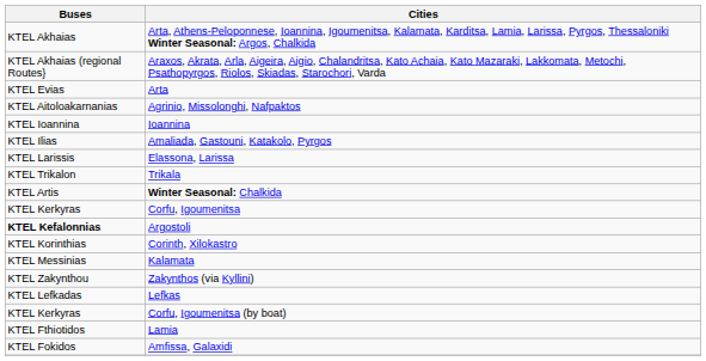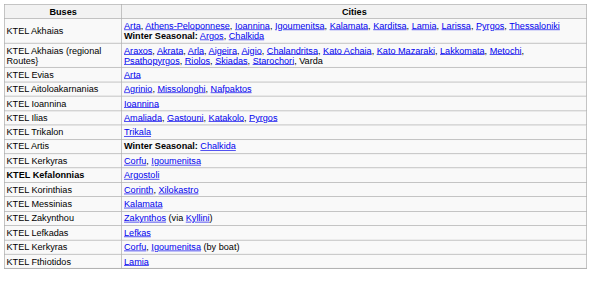- row: KTEL Larissis | Elassona, Larissa
- row: KTEL Fokidos | Amfissa, Galaxidi
